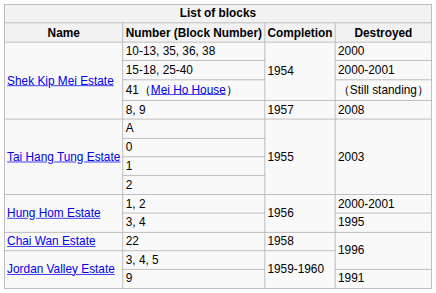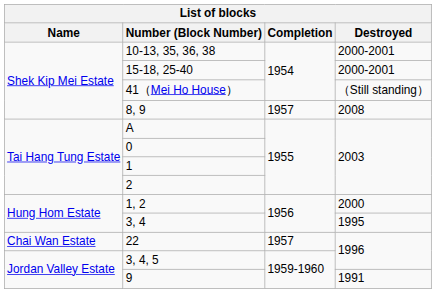10-13, 35, 36, 38 | Destroyed: 2000 -> 2000-2001
1, 2 | Destroyed: 2000-2001 -> 2000
22 | Completion: 1958 -> 1957
